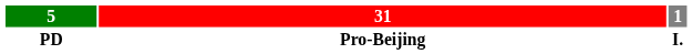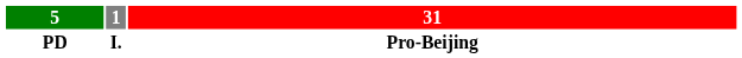columns swapped: 1 <-> 31
